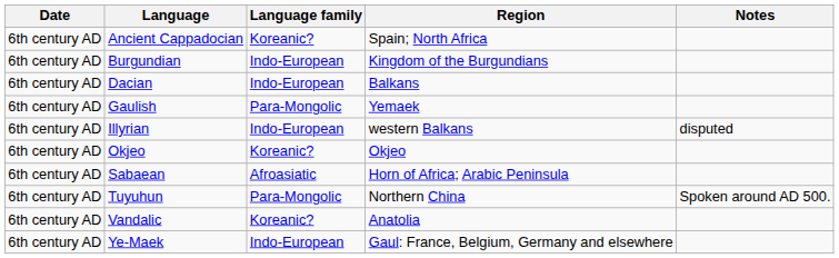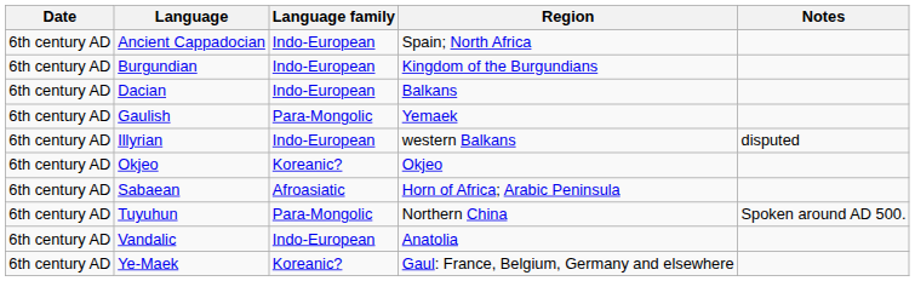Ancient Cappadocian | Language family: Koreanic? -> Indo-European
Vandalic | Language family: Koreanic? -> Indo-European
Ye-Maek | Language family: Indo-European -> Koreanic?
